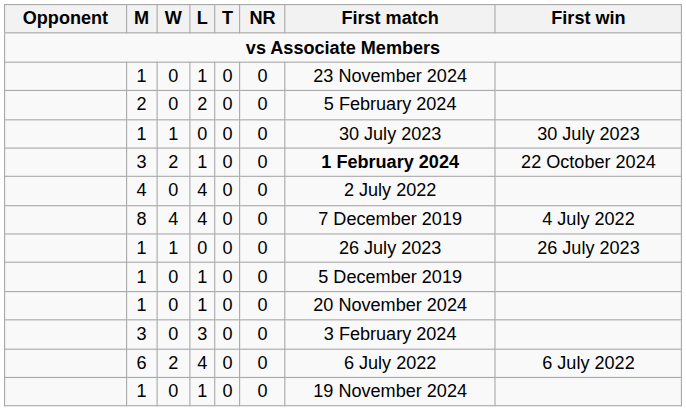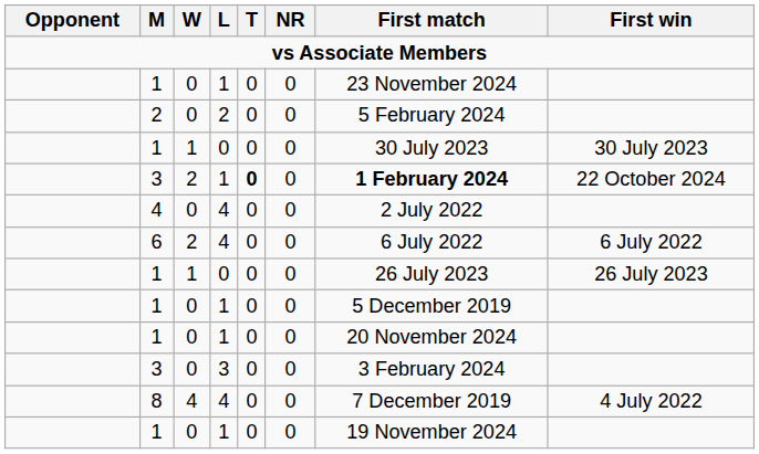3 / 1 | T: normal -> bold
rows swapped: 8 <-> 6
